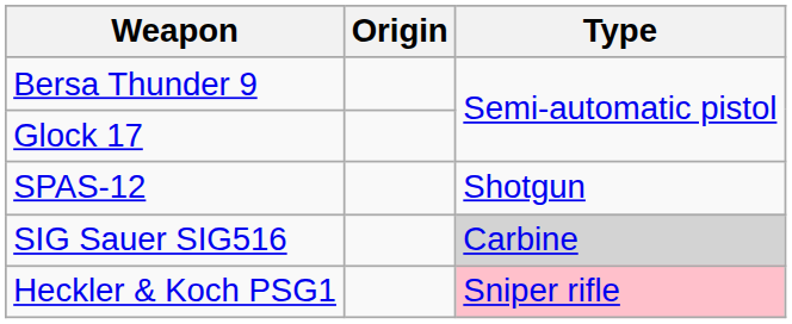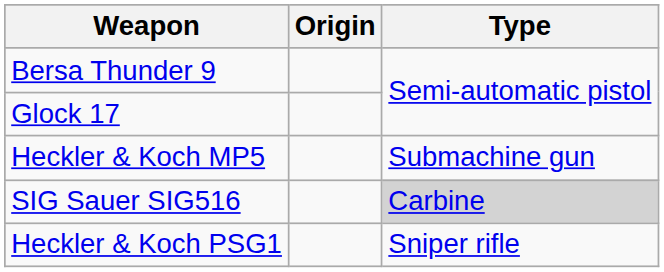- row: SPAS-12 | Shotgun
+ row: Heckler & Koch MP5 | Submachine gun
Heckler & Koch PSG1 | Type: pink background -> no background
